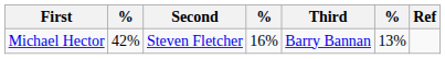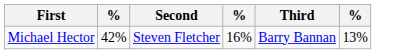- column: Ref
